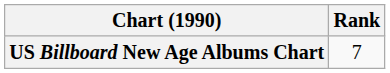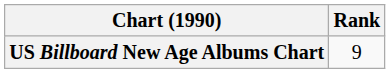US Billboard New Age Albums Chart | Rank: 7 -> 9
